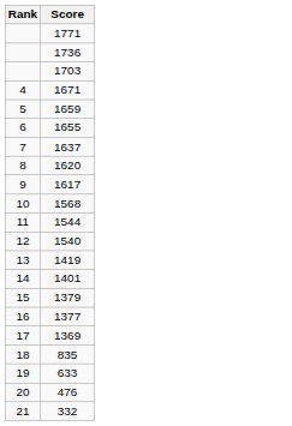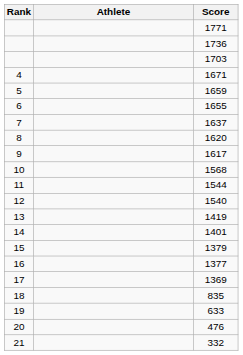+ column: Athlete
